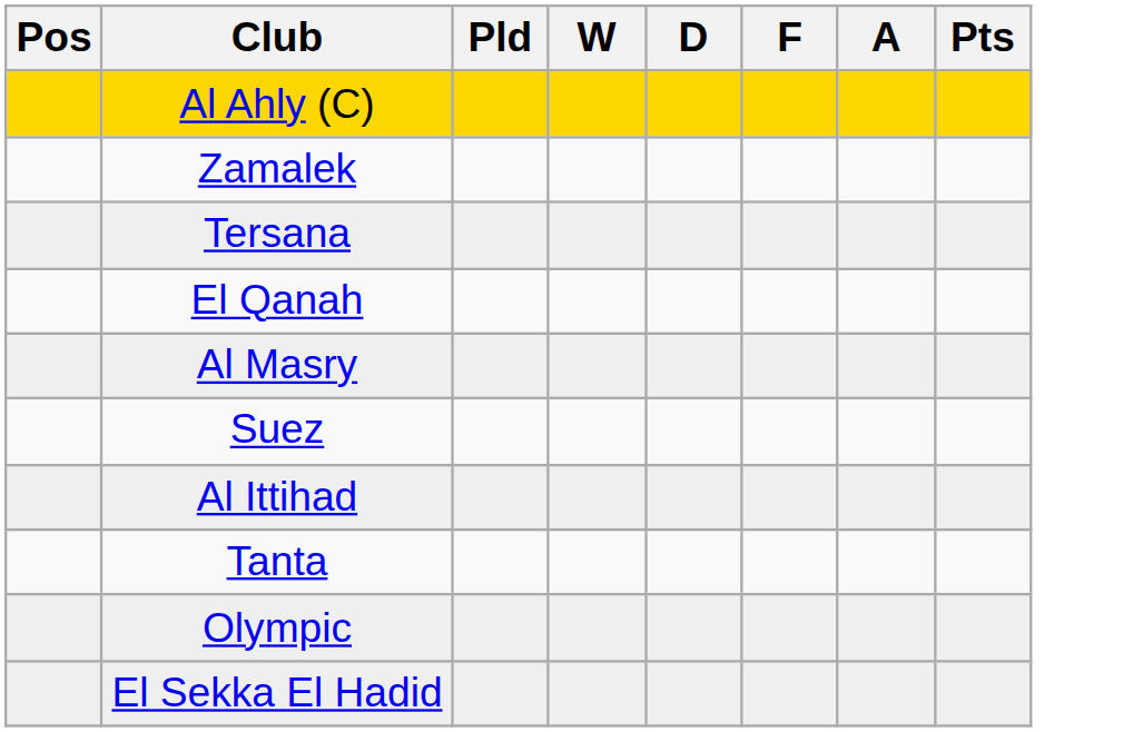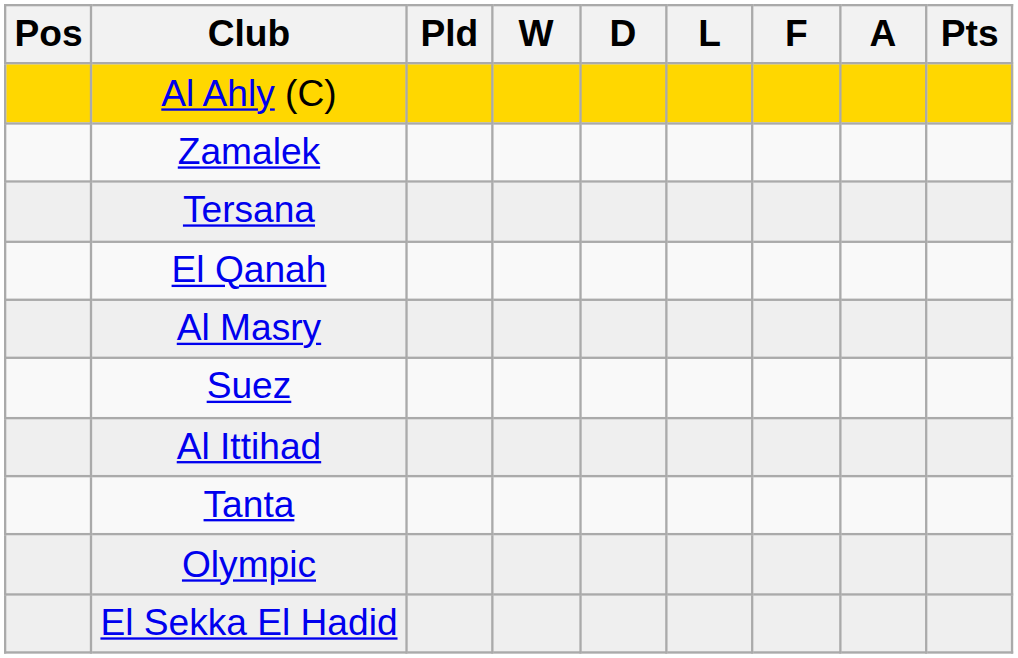+ column: L
